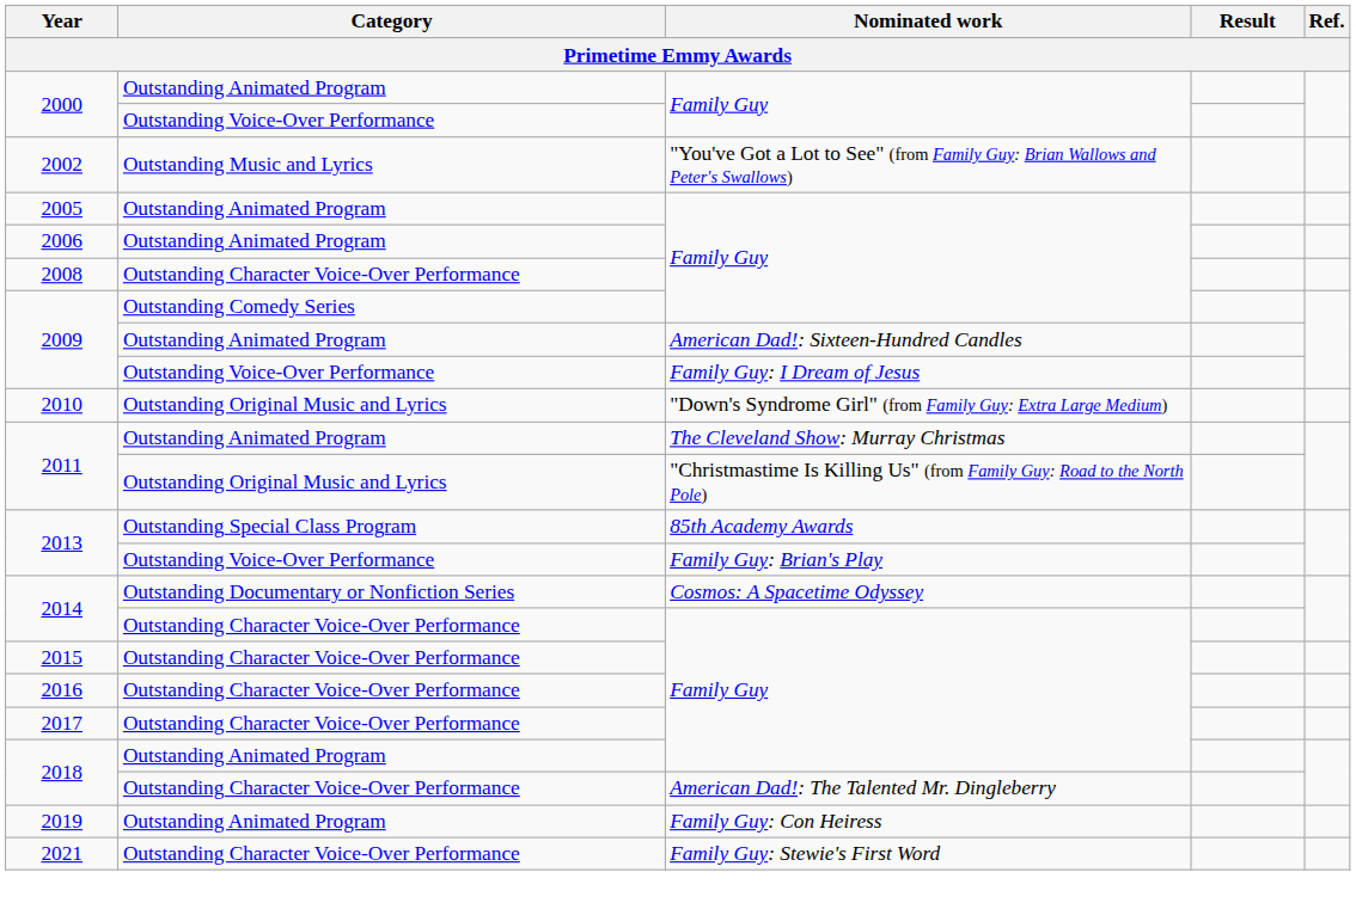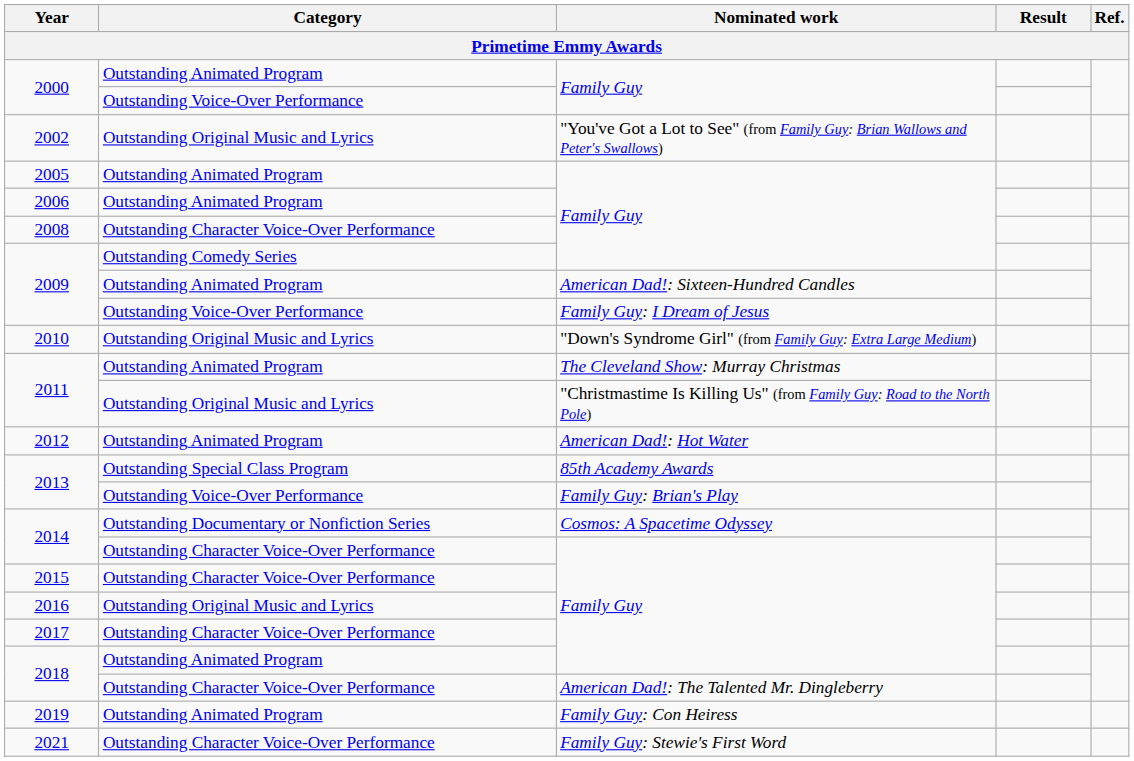2002 | Category: Outstanding Music and Lyrics -> Outstanding Original Music and Lyrics
+ row: 2012 | Outstanding Animated Program | American Dad!: Hot Water
2016 | Category: Outstanding Character Voice-Over Performance -> Outstanding Original Music and Lyrics
